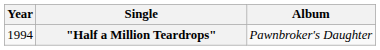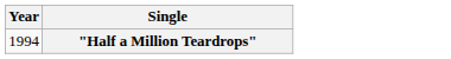- column: Album | Pawnbroker's Daughter
